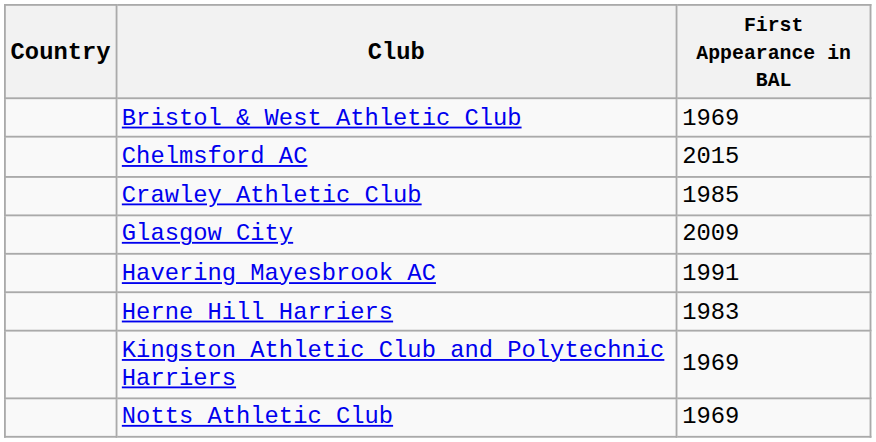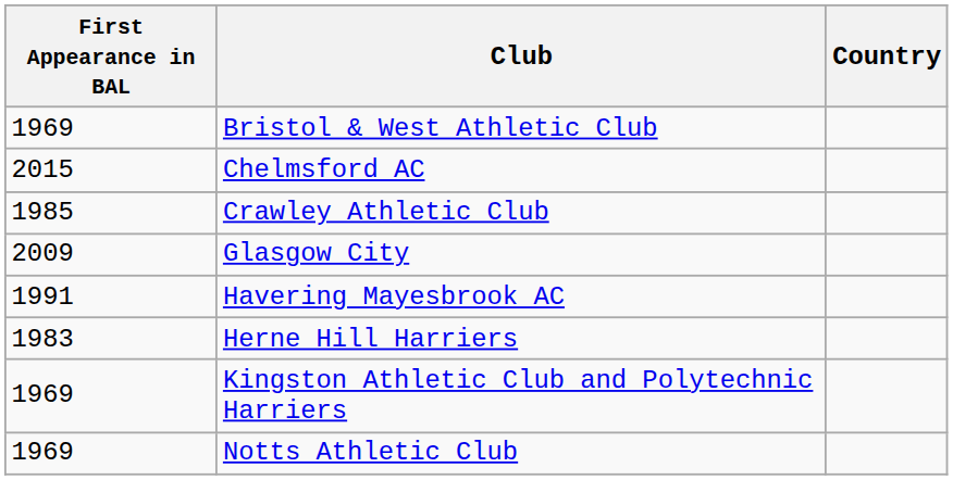columns swapped: Country <-> First Appearance in BAL
